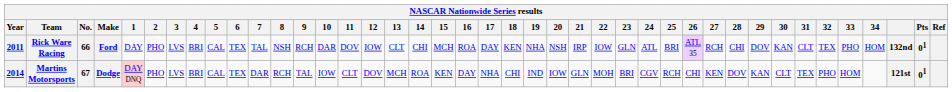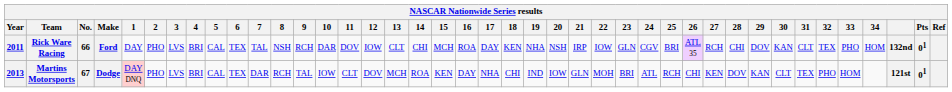Rick Ware Racing | 24: ATL -> CGV
Martins Motorsports | Year: 2014 -> 2013
Martins Motorsports | 24: CGV -> ATL
